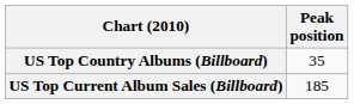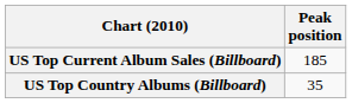rows swapped: US Top Country Albums (Billboard) <-> US Top Current Album Sales (Billboard)
